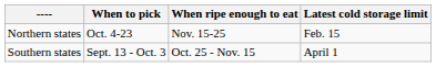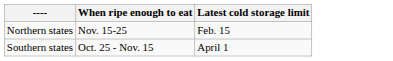- column: When to pick | Oct. 4-23 | Sept. 13 - Oct. 3
